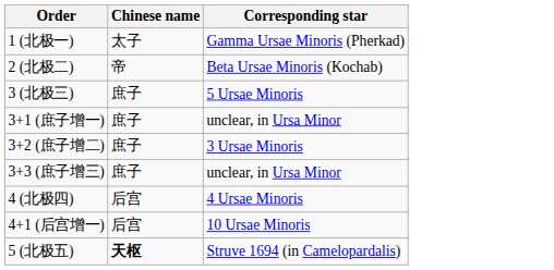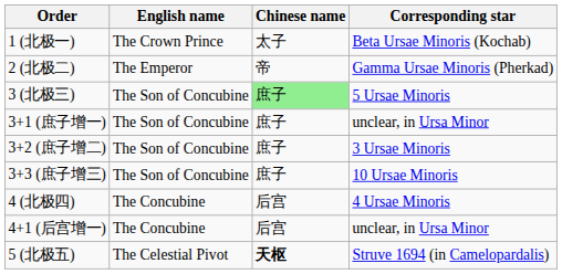+ column: English name | The Crown Prince | The Emperor | The Son of Concubine | The Son of Concubine | The Son of Concubine | The Son of Concubine | The Concubine | The Concubine | The Celestial Pivot
1 (北极一) | Corresponding star: Gamma Ursae Minoris (Pherkad) -> Beta Ursae Minoris (Kochab)
2 (北极二) | Corresponding star: Beta Ursae Minoris (Kochab) -> Gamma Ursae Minoris (Pherkad)
3 (北极三) | Chinese name: no background -> lightgreen background
3+3 (庶子增三) | Corresponding star: unclear, in Ursa Minor -> 10 Ursae Minoris
4+1 (后宫增一) | Corresponding star: 10 Ursae Minoris -> unclear, in Ursa Minor
